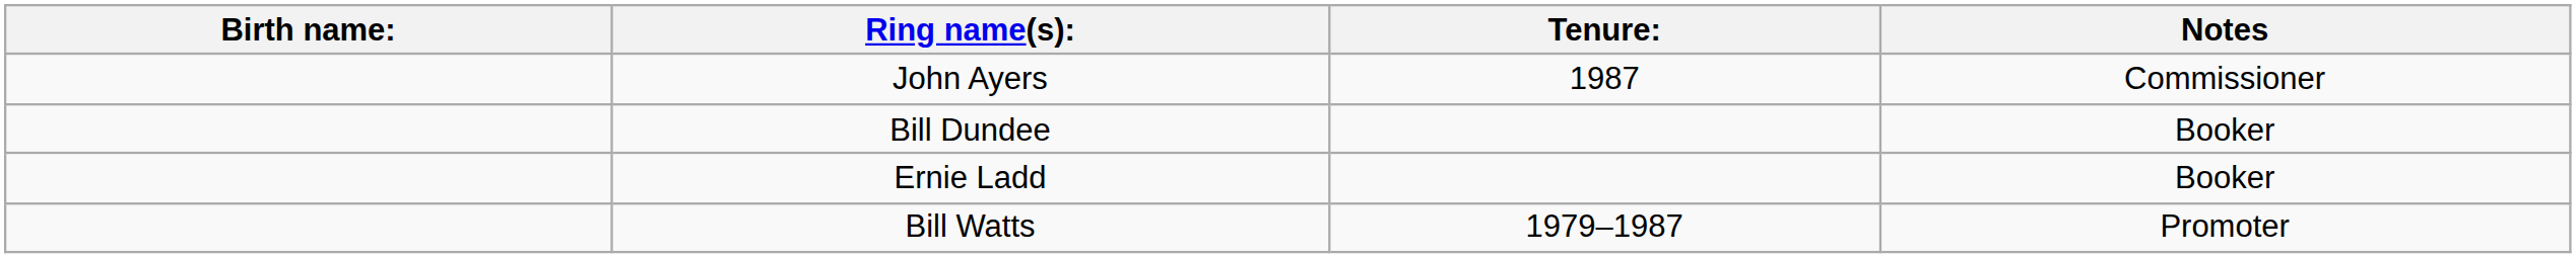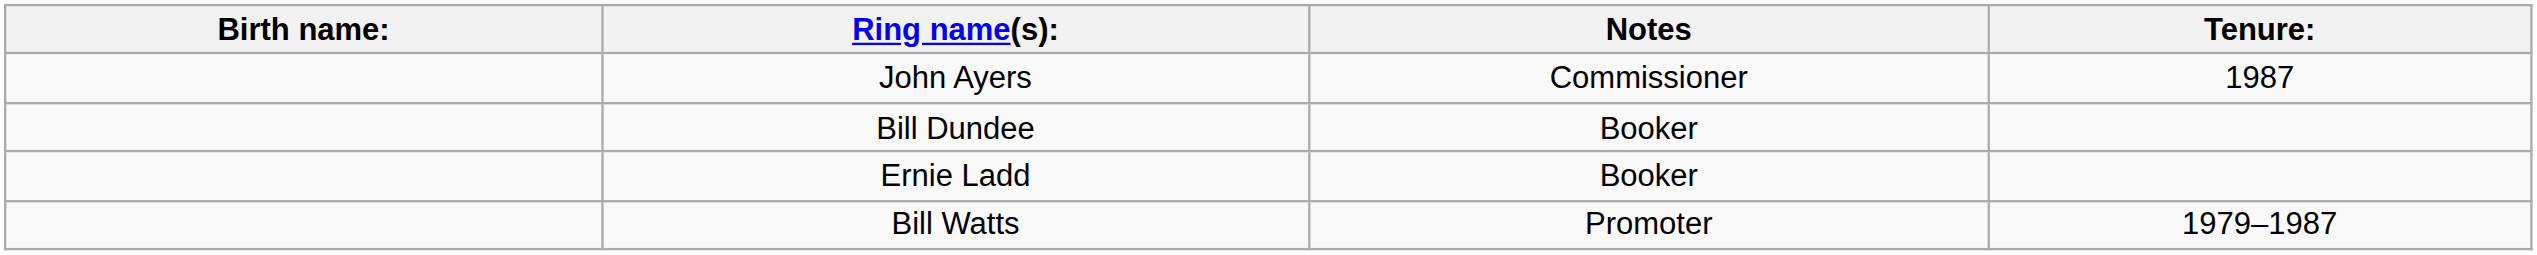columns swapped: Tenure: <-> Notes
